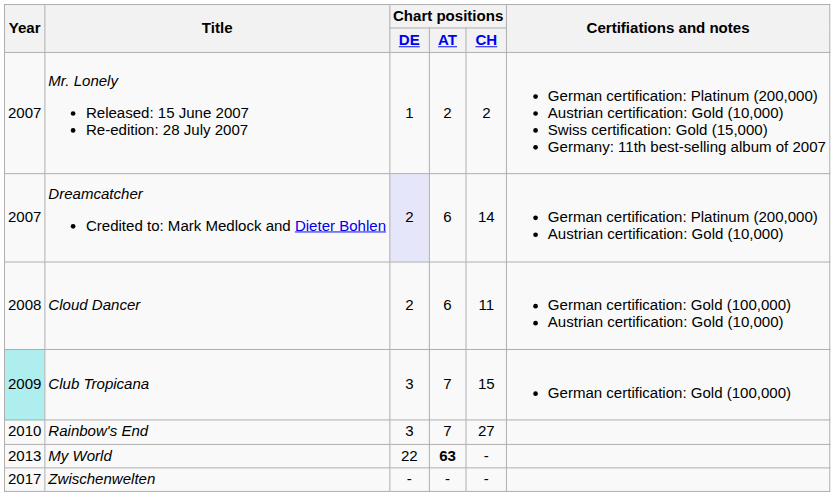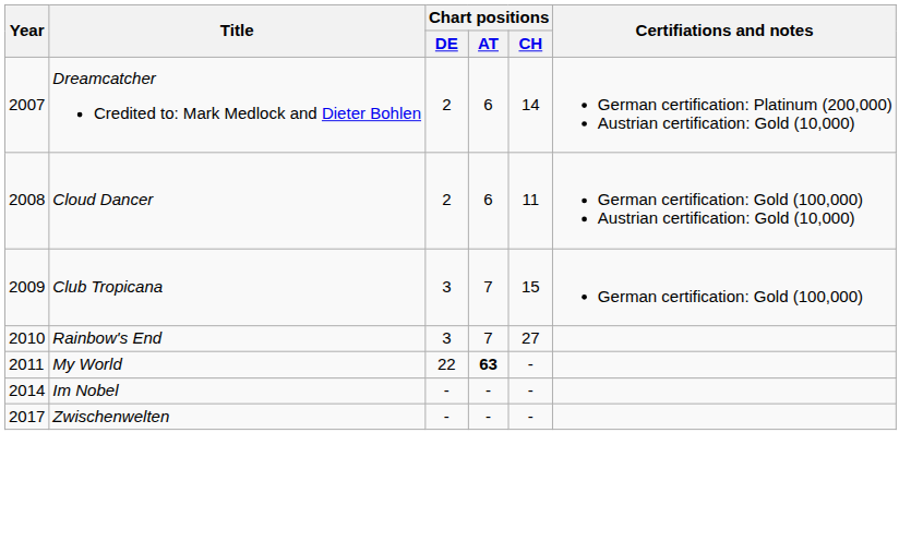- row: 2007 | Mr. Lonely Released: 15 June 2007 Re-edition: 28 July 2007 | 1 | 2 | 2 | German certification: Platinum (200,000) Austrian certification: Gold (10,000) Swiss certification: Gold (15,000) Germany: 11th best-selling album of 2007
Dreamcatcher Credited to: Mark Medlock and Dieter Bohlen | Chart positions / DE: lavender background -> no background
Club Tropicana | Year: paleturquoise background -> no background
My World | Year: 2013 -> 2011
+ row: 2014 | Im Nobel | - | - | -
